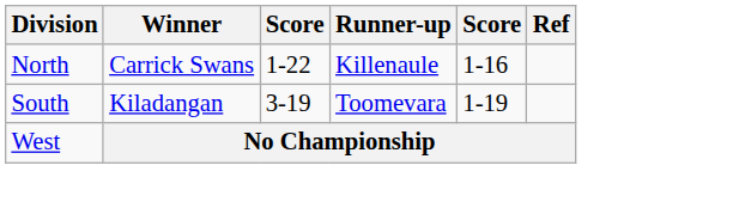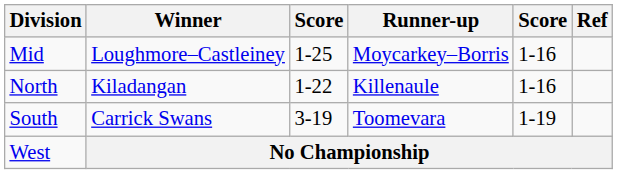+ row: Mid | Loughmore–Castleiney | 1-25 | Moycarkey–Borris | 1-16
North | Winner: Carrick Swans -> Kiladangan
South | Winner: Kiladangan -> Carrick Swans
